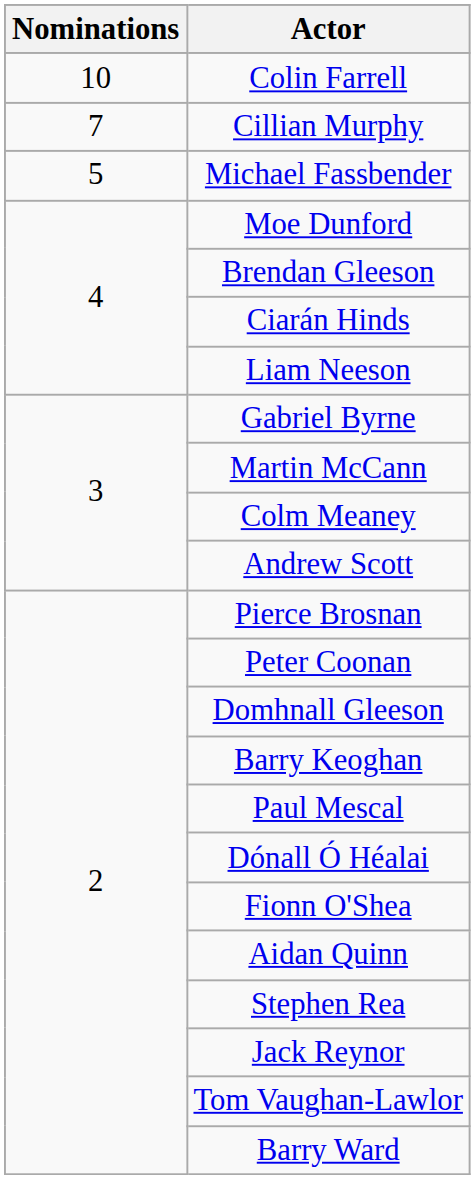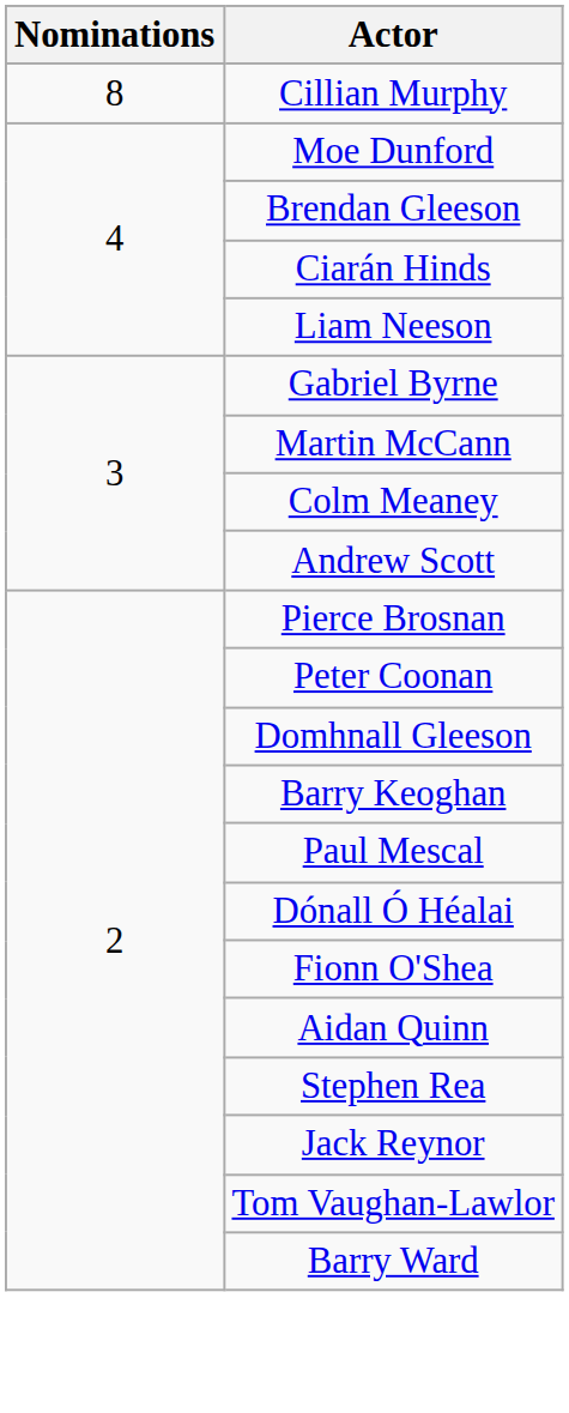- row: 10 | Colin Farrell
Cillian Murphy | Nominations: 7 -> 8
- row: 5 | Michael Fassbender
